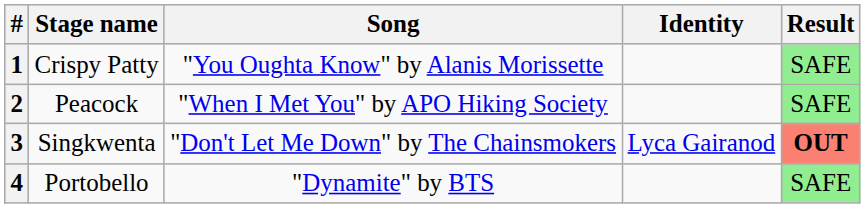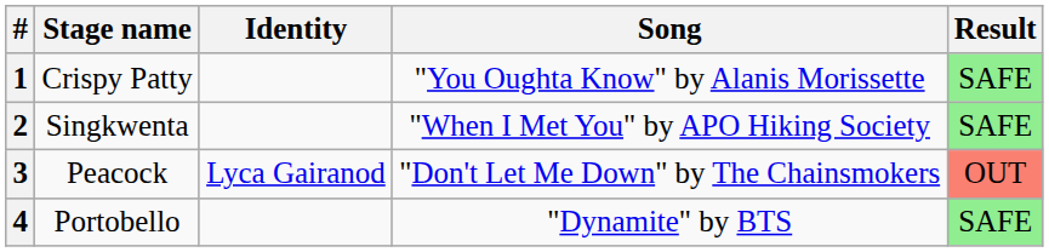columns swapped: Song <-> Identity
2 | Stage name: Peacock -> Singkwenta
3 | Stage name: Singkwenta -> Peacock
3 | Result: bold -> normal
